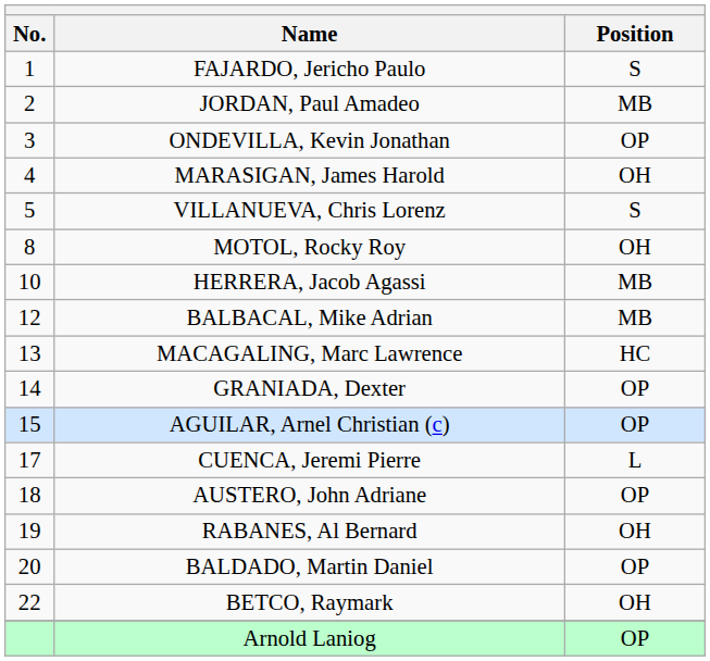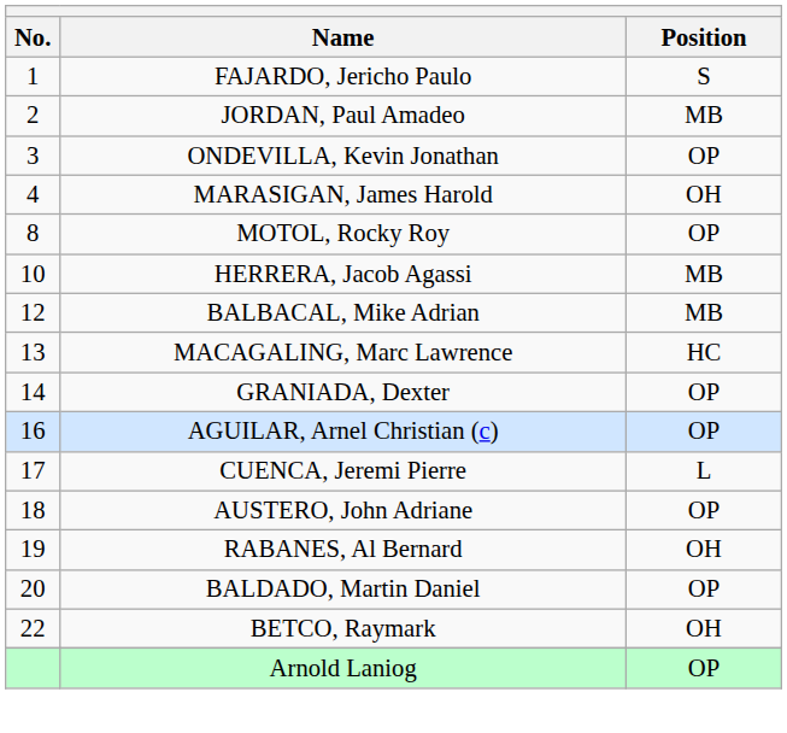- row: 5 | VILLANUEVA, Chris Lorenz | S
MOTOL, Rocky Roy | Position: OH -> OP
AGUILAR, Arnel Christian (c) | No.: 15 -> 16
